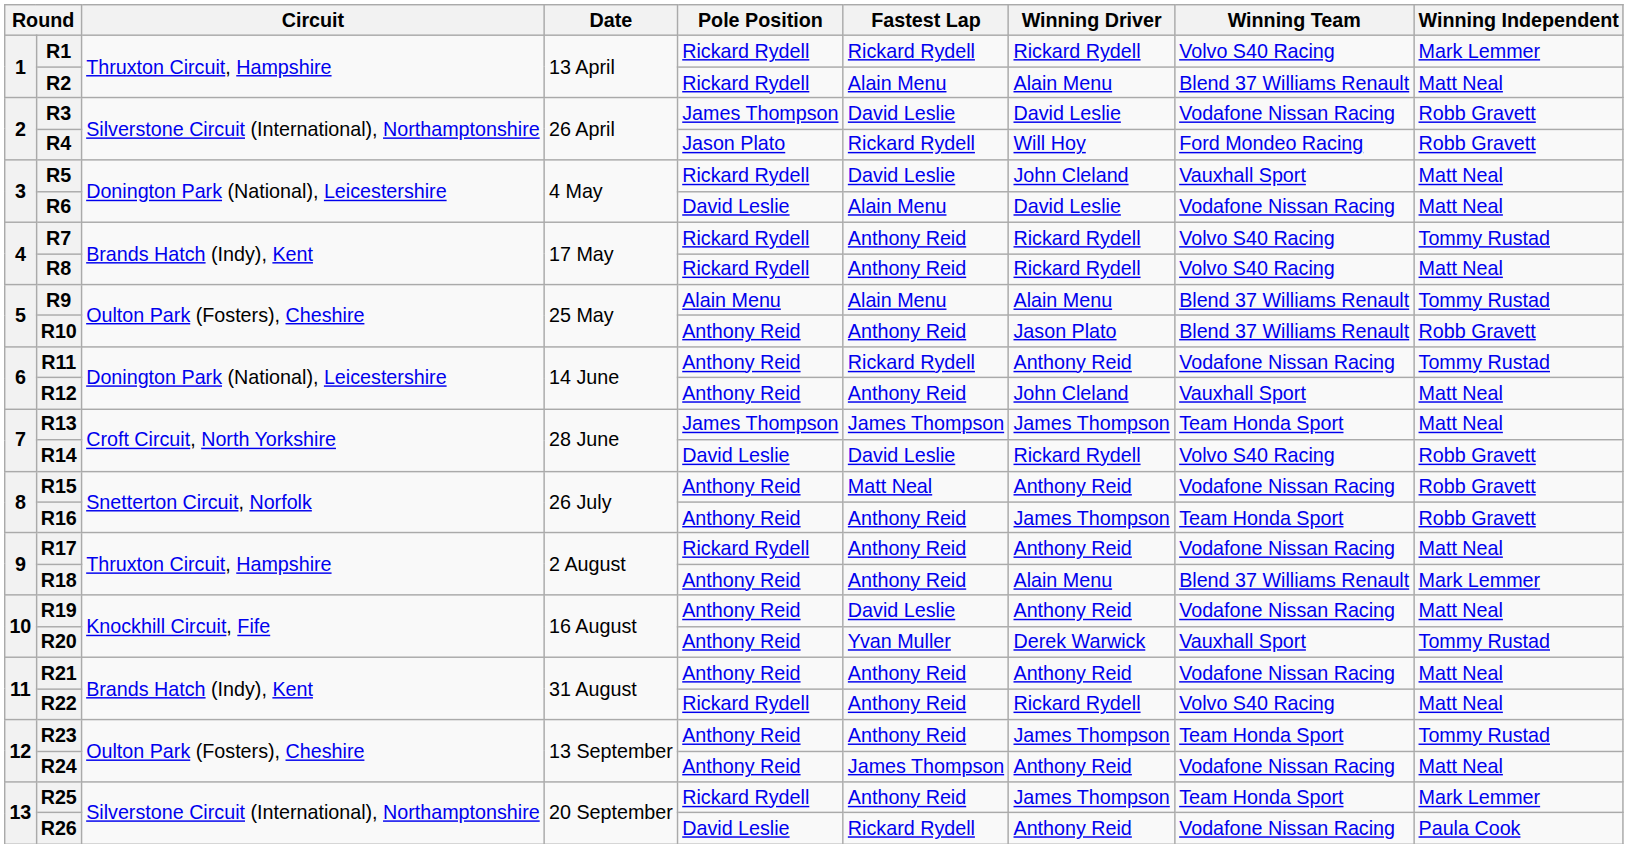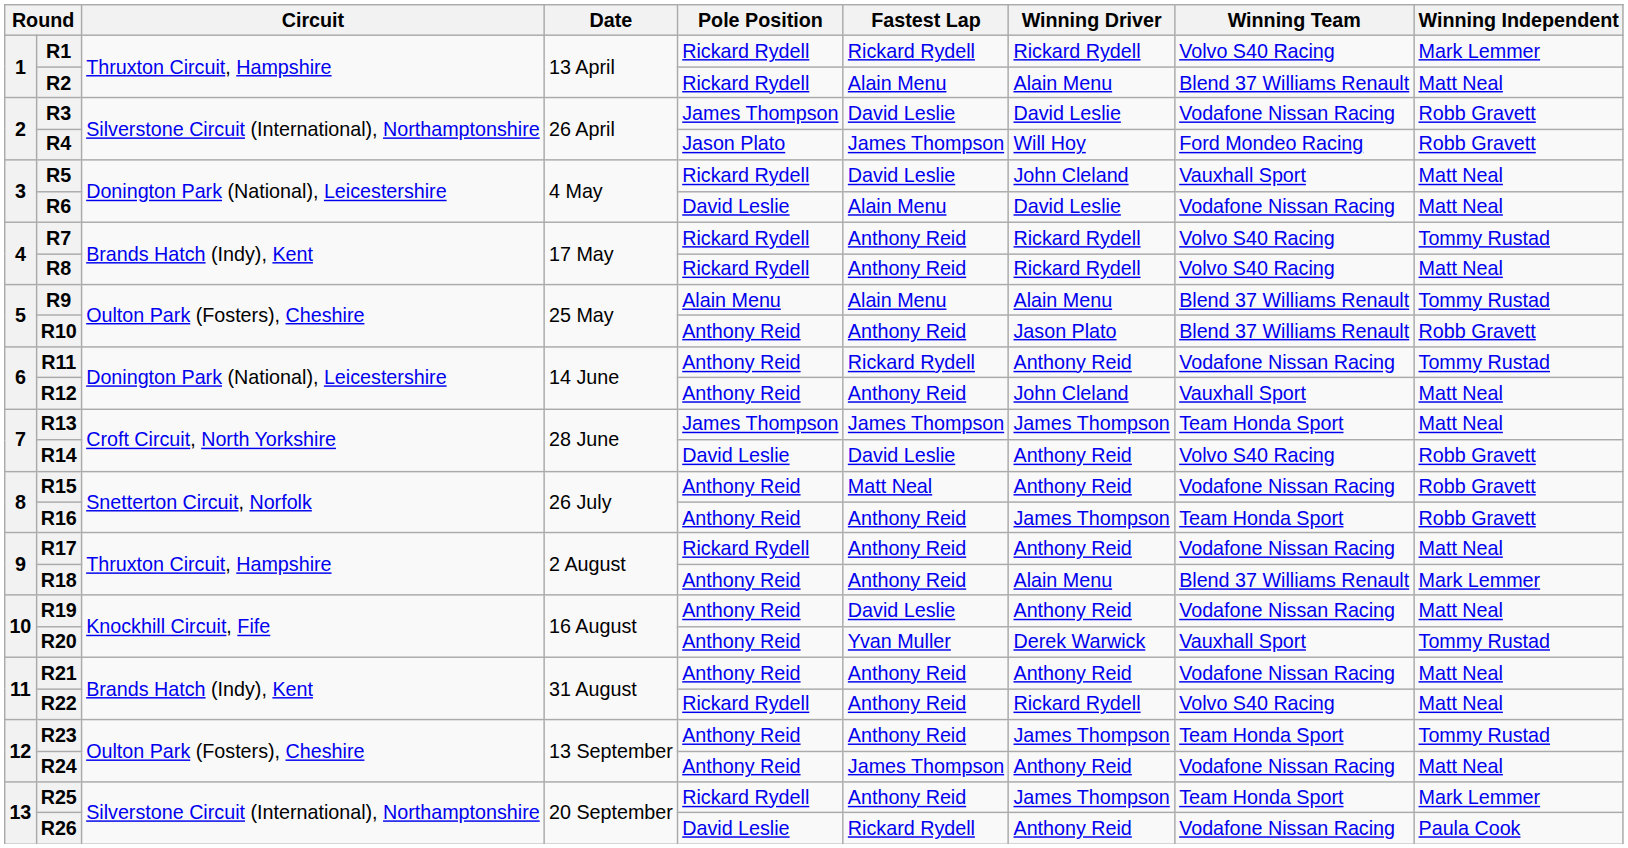R4 | Fastest Lap: Rickard Rydell -> James Thompson
R14 | Winning Driver: Rickard Rydell -> Anthony Reid
